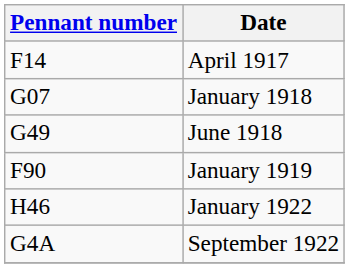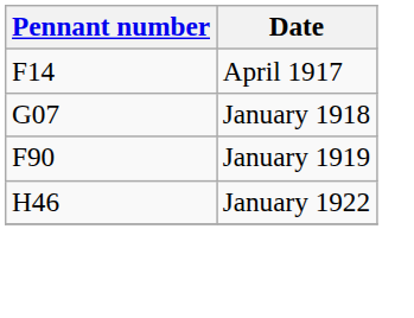- row: G49 | June 1918
- row: G4A | September 1922
